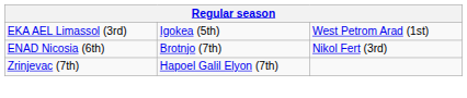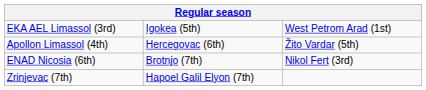+ row: Apollon Limassol (4th) | Hercegovac (6th) | Žito Vardar (5th)
